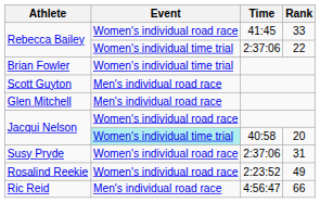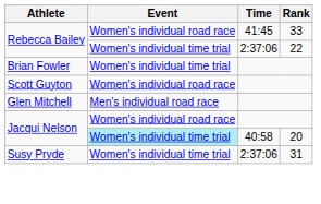Scott Guyton | Event: Men's individual road race -> Women's individual road race
Susy Pryde | Event: Women's individual road race -> Women's individual time trial
- row: Rosalind Reekie | Women's individual road race | 2:23:52 | 49
- row: Ric Reid | Men's individual road race | 4:56:47 | 66
